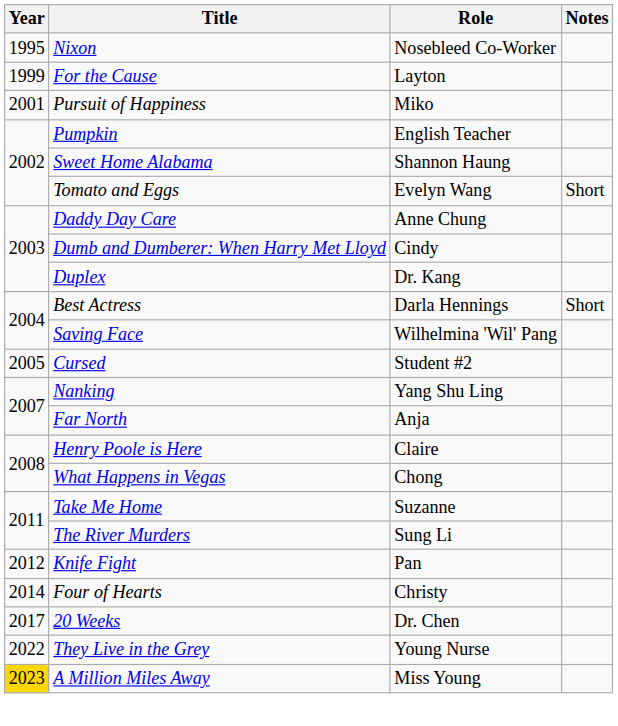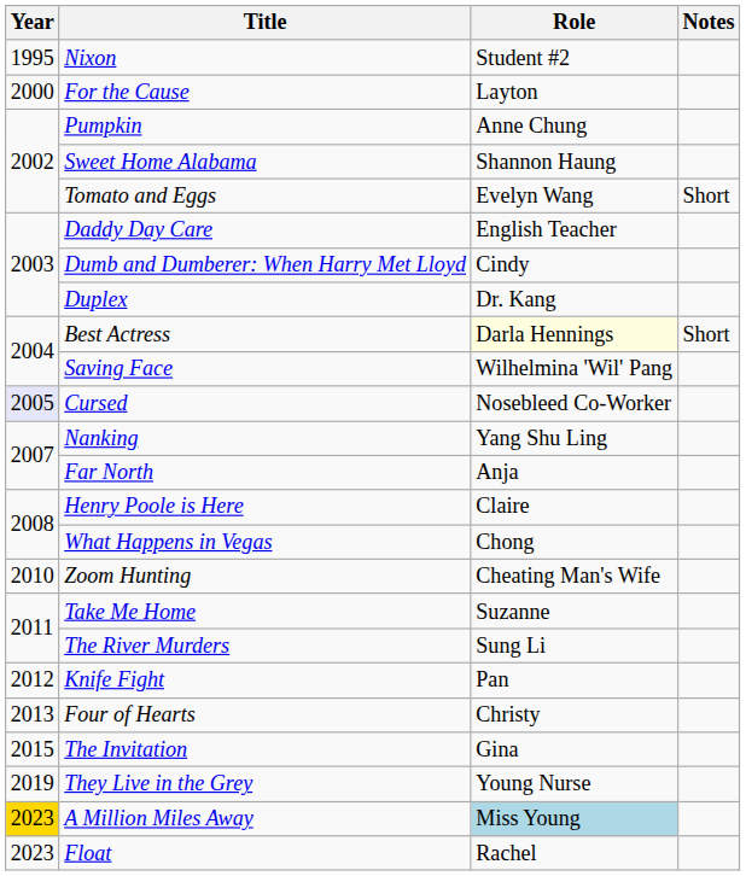Nixon | Role: Nosebleed Co-Worker -> Student #2
For the Cause | Year: 1999 -> 2000
- row: 2001 | Pursuit of Happiness | Miko
Pumpkin | Role: English Teacher -> Anne Chung
Daddy Day Care | Role: Anne Chung -> English Teacher
Best Actress | Role: no background -> lightyellow background
Cursed | Year: no background -> lavender background
Cursed | Role: Student #2 -> Nosebleed Co-Worker
+ row: 2010 | Zoom Hunting | Cheating Man's Wife
Four of Hearts | Year: 2014 -> 2013
+ row: 2015 | The Invitation | Gina
- row: 2017 | 20 Weeks | Dr. Chen
They Live in the Grey | Year: 2022 -> 2019
A Million Miles Away | Role: no background -> lightblue background
+ row: 2023 | Float | Rachel
